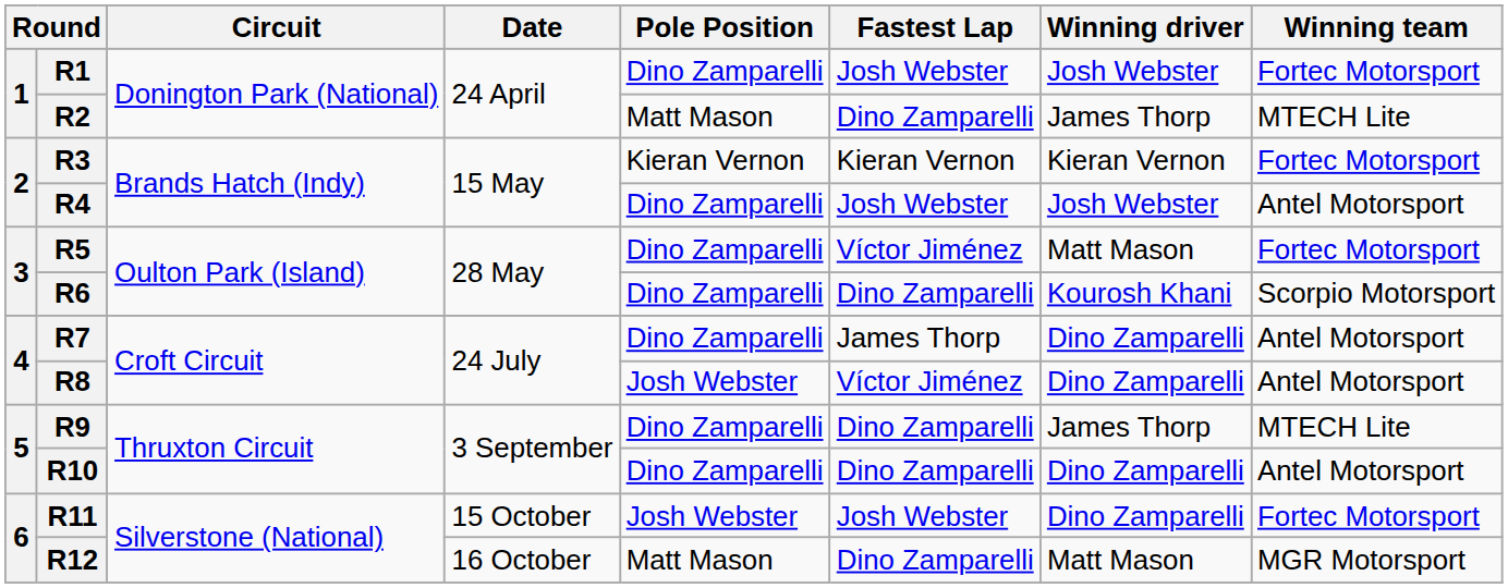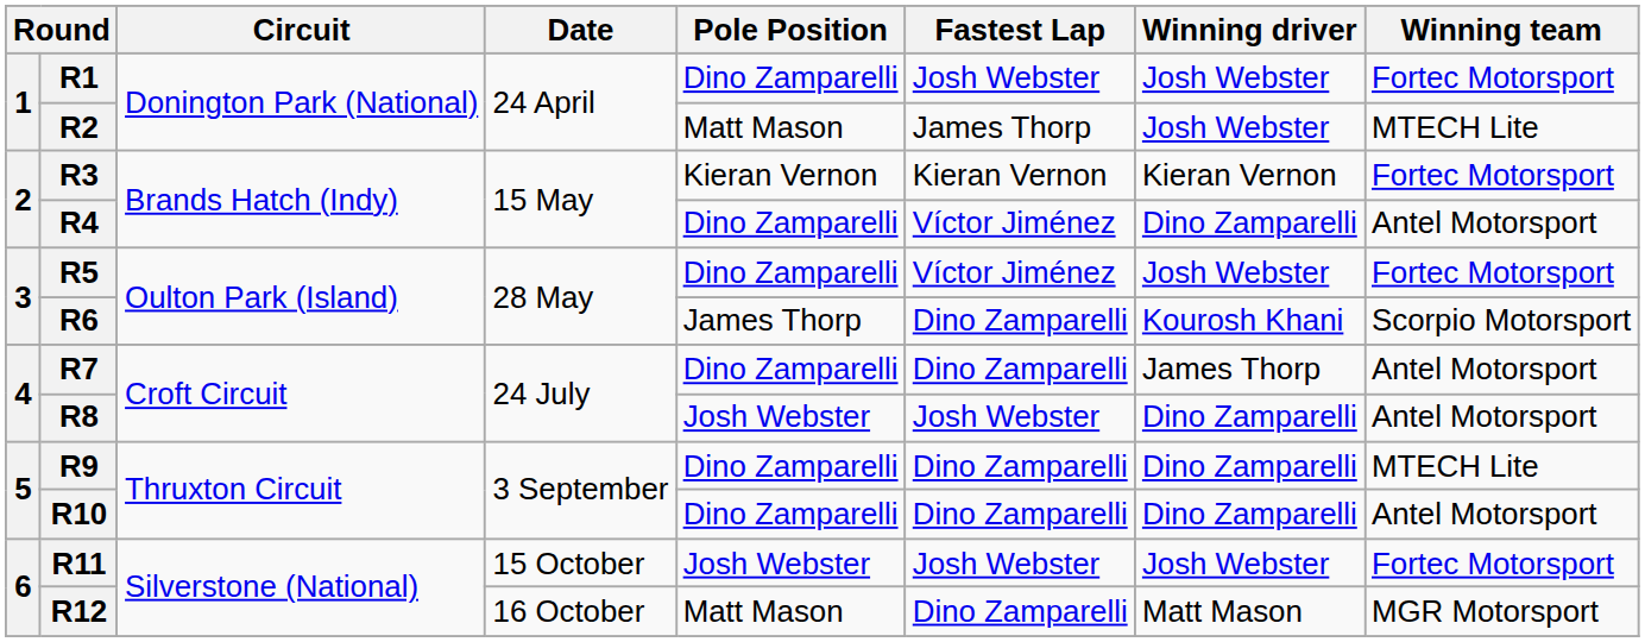R2 | Fastest Lap: Dino Zamparelli -> James Thorp
R2 | Winning driver: James Thorp -> Josh Webster
R4 | Fastest Lap: Josh Webster -> Víctor Jiménez
R4 | Winning driver: Josh Webster -> Dino Zamparelli
R5 | Winning driver: Matt Mason -> Josh Webster
R6 | Pole Position: Dino Zamparelli -> James Thorp
R7 | Fastest Lap: James Thorp -> Dino Zamparelli
R7 | Winning driver: Dino Zamparelli -> James Thorp
R8 | Fastest Lap: Víctor Jiménez -> Josh Webster
R9 | Winning driver: James Thorp -> Dino Zamparelli
R11 | Winning driver: Dino Zamparelli -> Josh Webster
